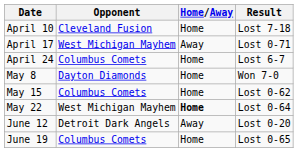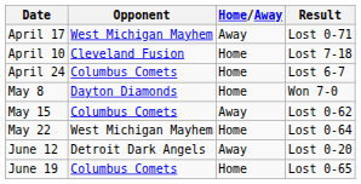rows swapped: April 10 <-> April 17
May 15 | Home/Away: Home -> Away
May 22 | Home/Away: bold -> normal
